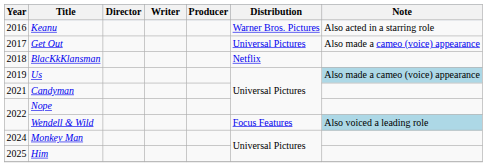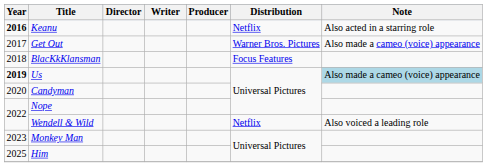Keanu | Year: normal -> bold
Keanu | Distribution: Warner Bros. Pictures -> Netflix
Get Out | Distribution: Universal Pictures -> Warner Bros. Pictures
BlacKkKlansman | Distribution: Netflix -> Focus Features
Us | Year: normal -> bold
Candyman | Year: 2021 -> 2020
Wendell & Wild | Distribution: Focus Features -> Netflix
Wendell & Wild | Note: lightblue background -> no background
Monkey Man | Year: 2024 -> 2023
